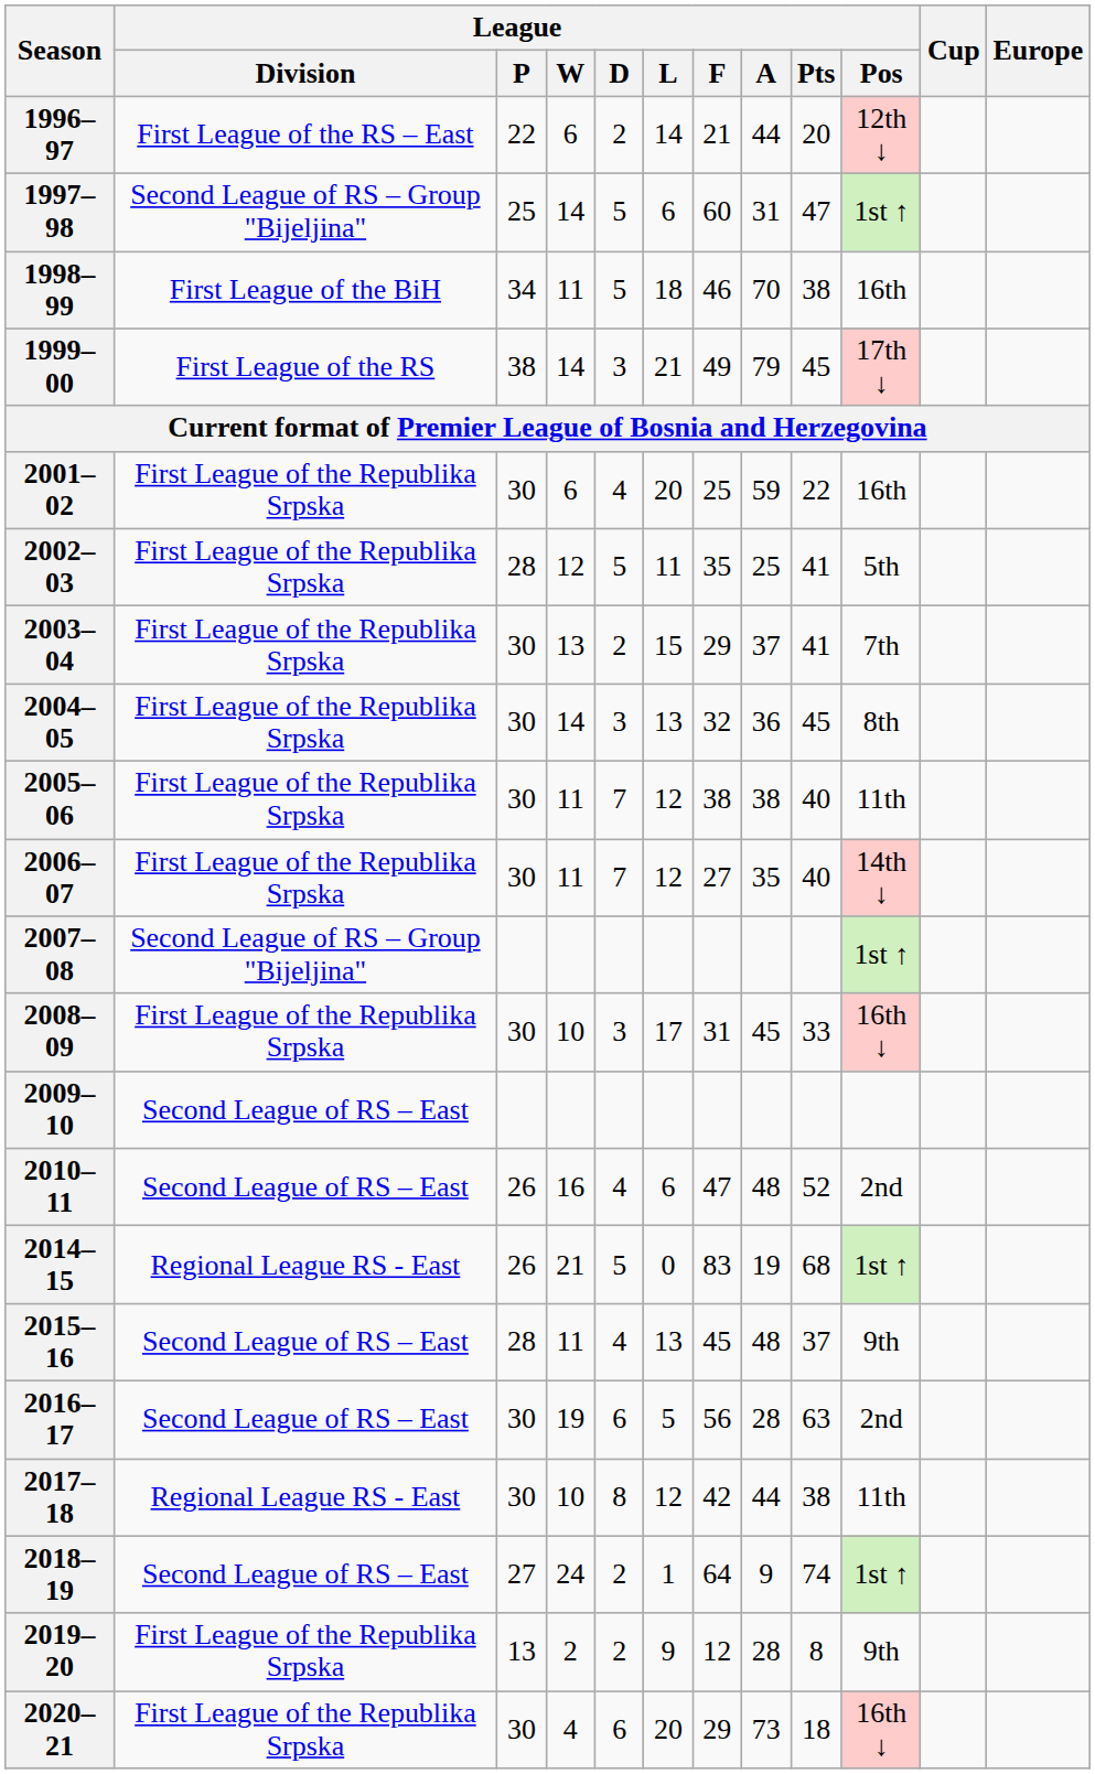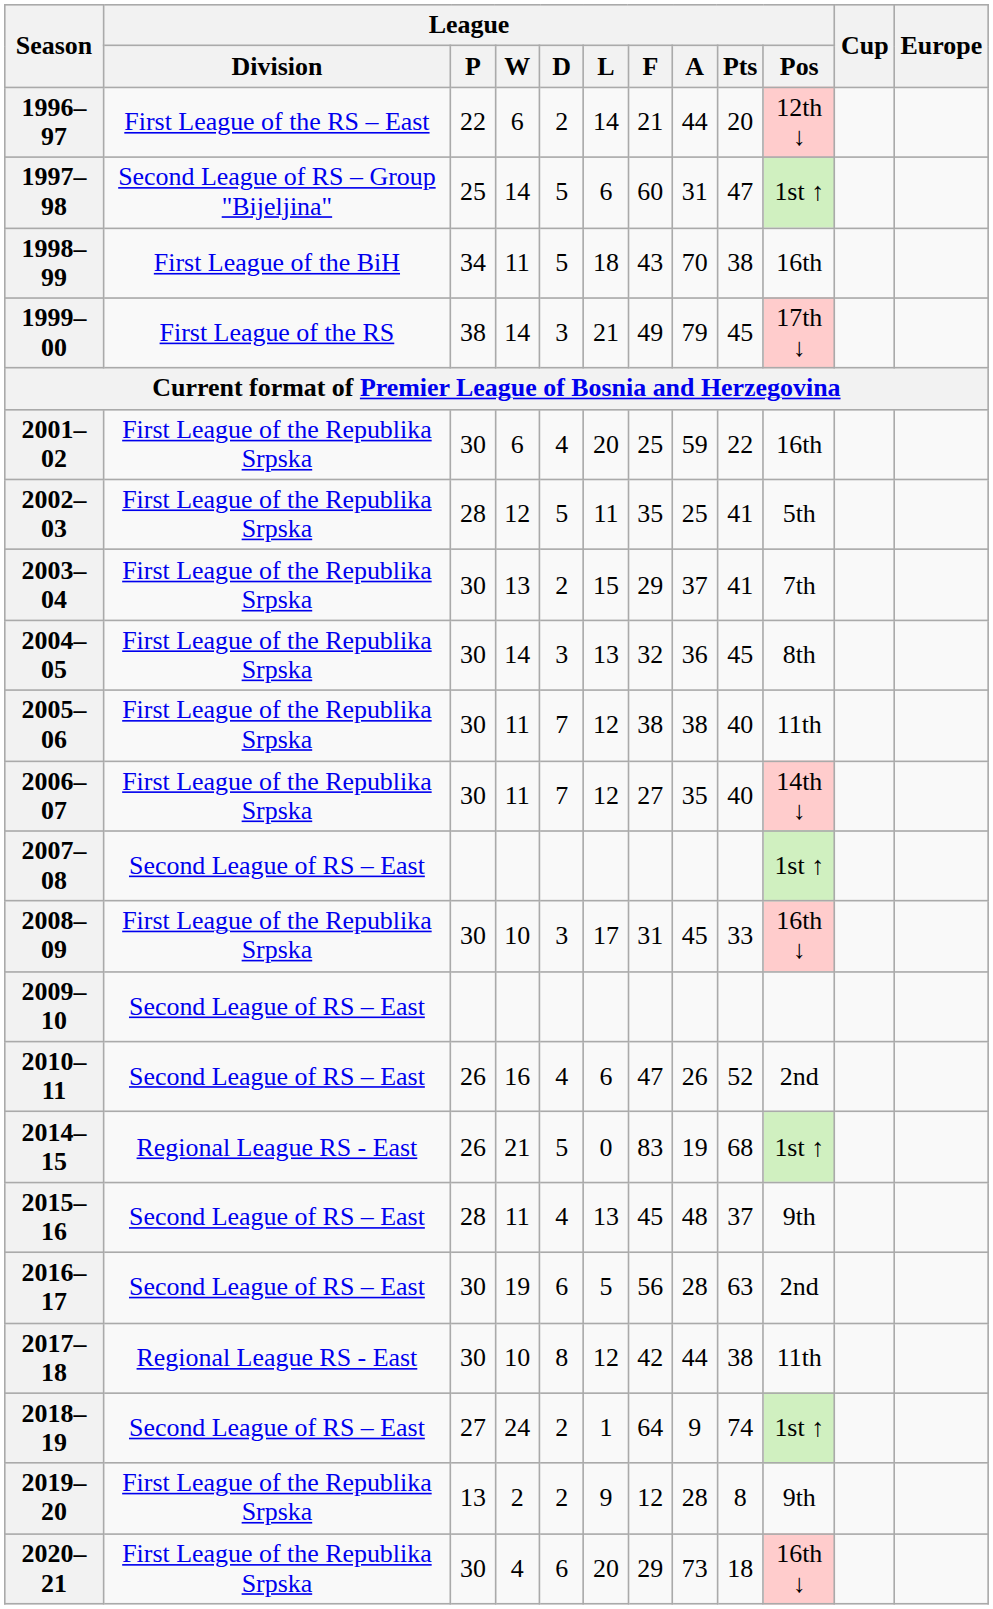1998–99 | League / F: 46 -> 43
2007–08 | League / Division: Second League of RS – Group "Bijeljina" -> Second League of RS – East
2010–11 | League / A: 48 -> 26
